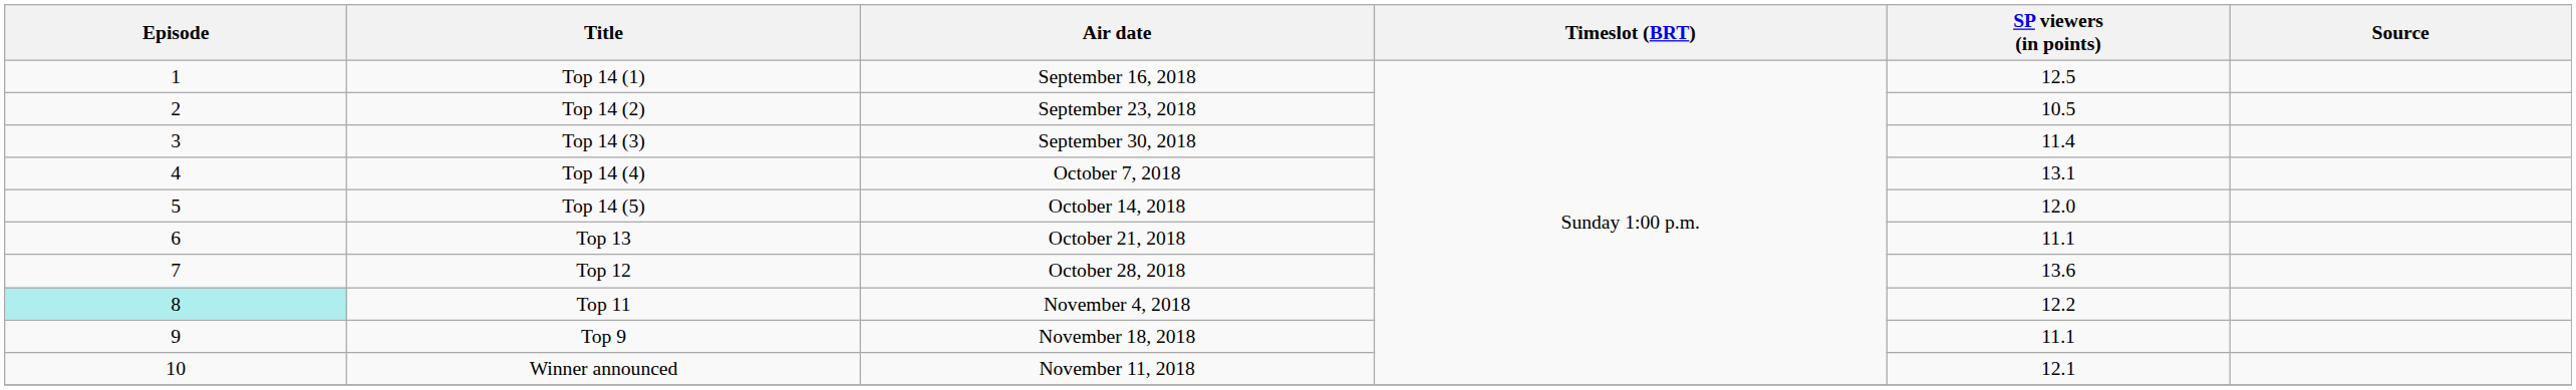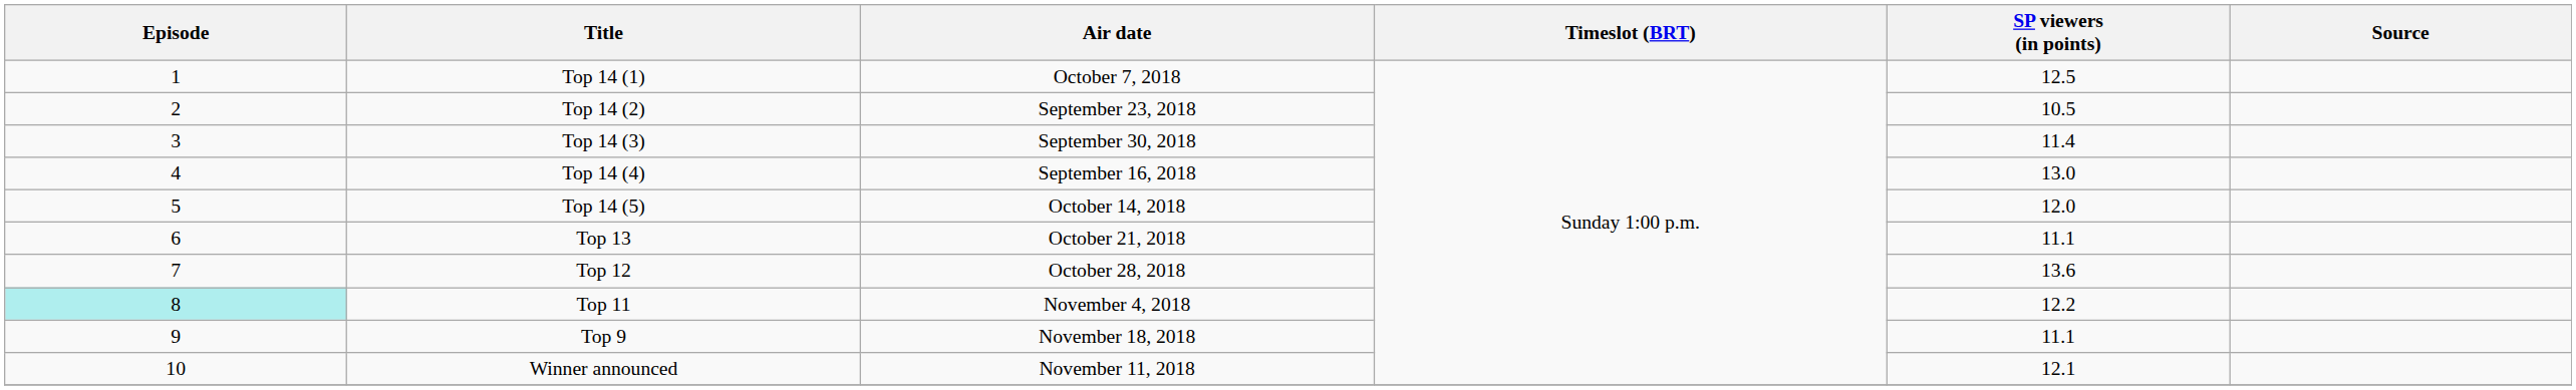Top 14 (1) | Air date: September 16, 2018 -> October 7, 2018
Top 14 (4) | Air date: October 7, 2018 -> September 16, 2018
Top 14 (4) | SP viewers (in points): 13.1 -> 13.0
